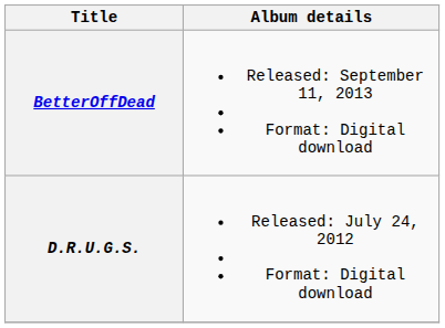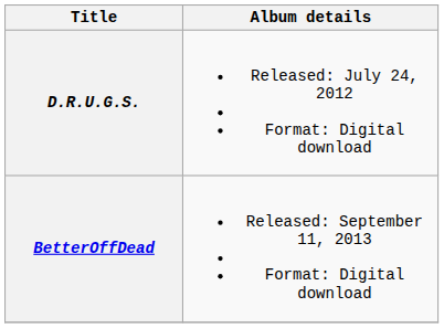rows swapped: D.R.U.G.S. <-> BetterOffDead
